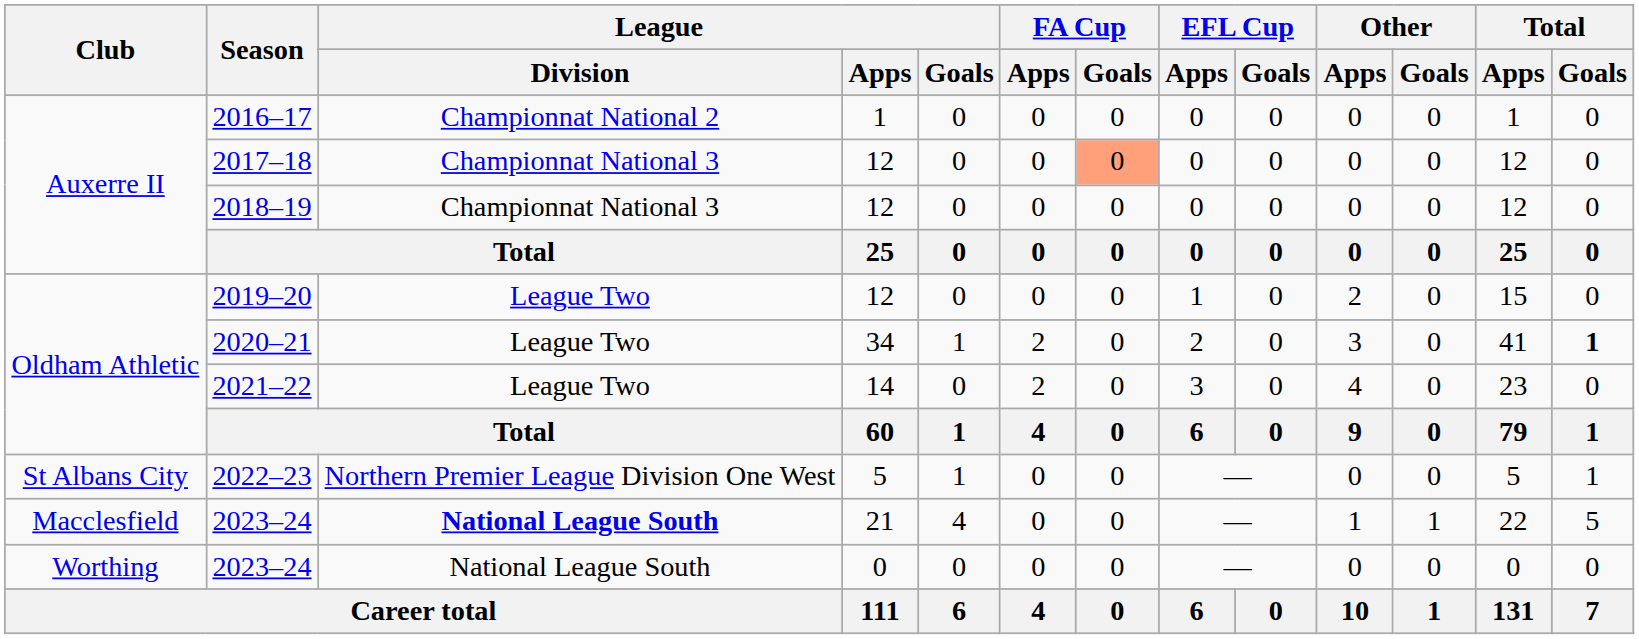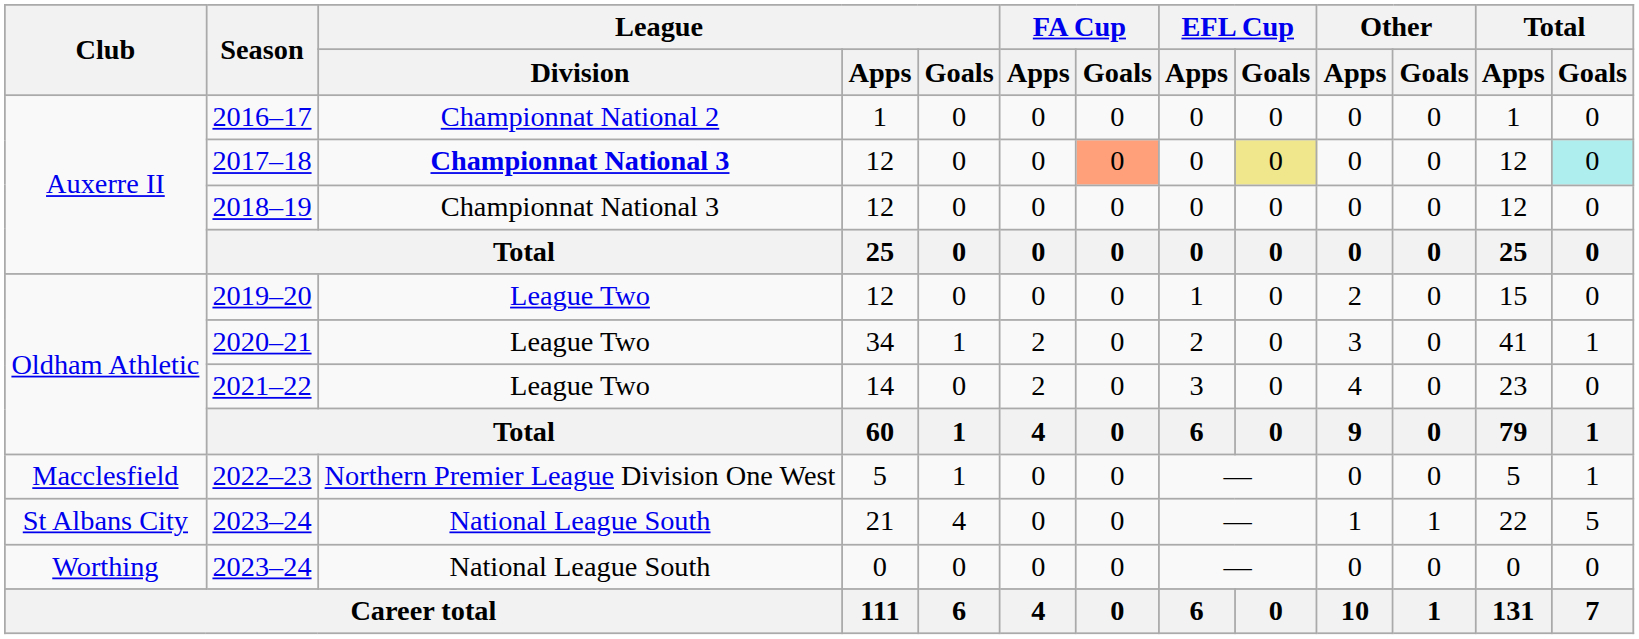2017–18 | League / Division: normal -> bold
2017–18 | EFL Cup / Goals: no background -> khaki background
2017–18 | Total / Goals: no background -> paleturquoise background
2020–21 | Total / Goals: bold -> normal
2022–23 | Club: St Albans City -> Macclesfield
2023–24 / 21 | Club: Macclesfield -> St Albans City
2023–24 / 21 | League / Division: bold -> normal
